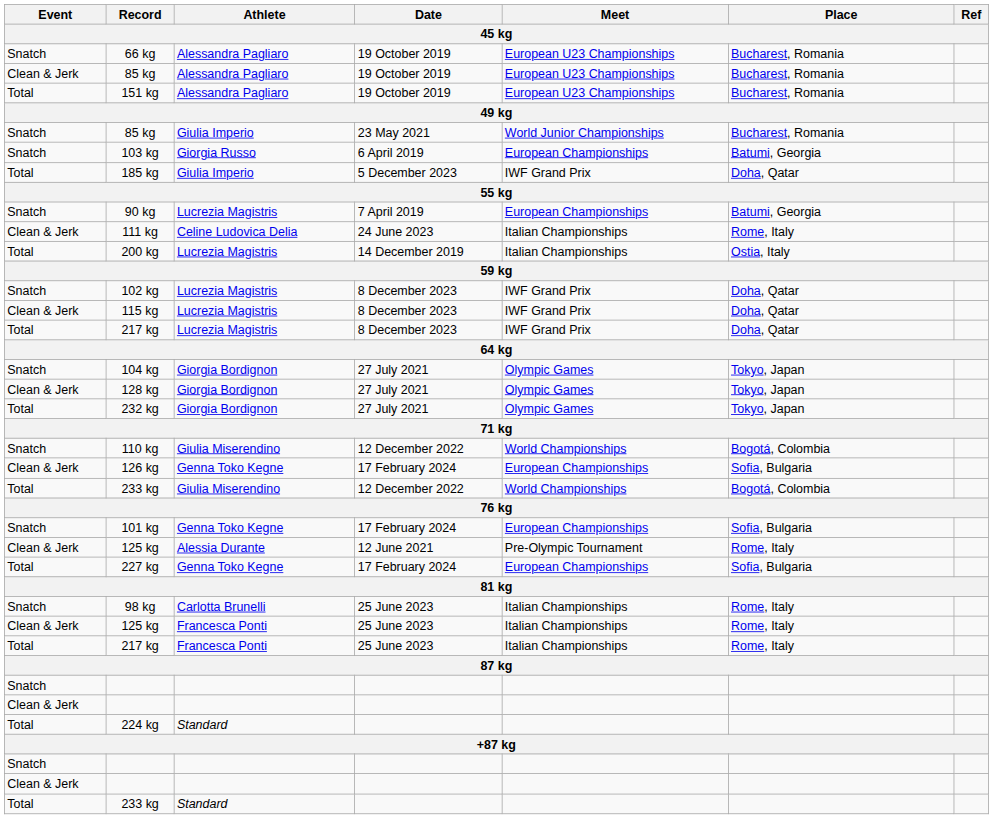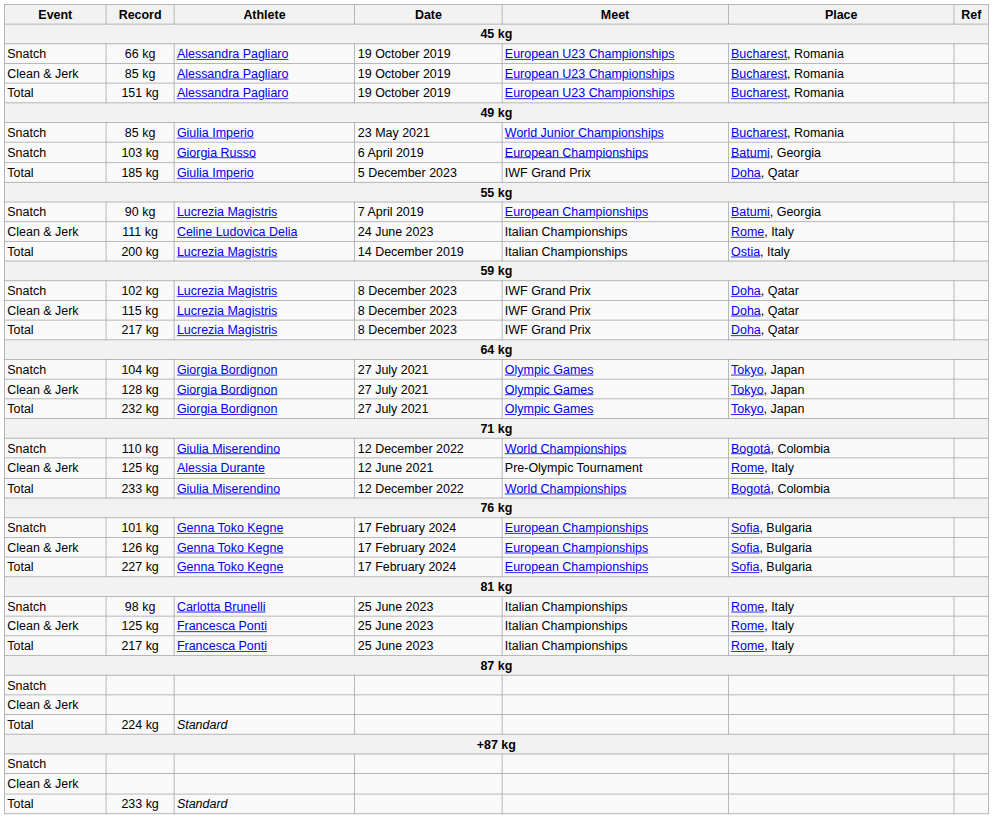rows swapped: 125 kg / 12 June 2021 <-> 126 kg
